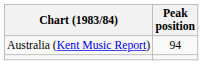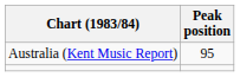Australia (Kent Music Report) | Peak position: 94 -> 95
